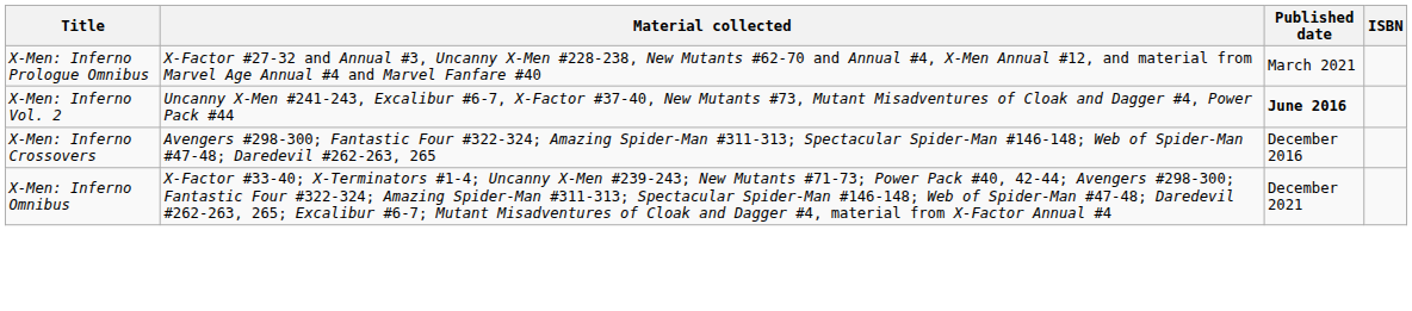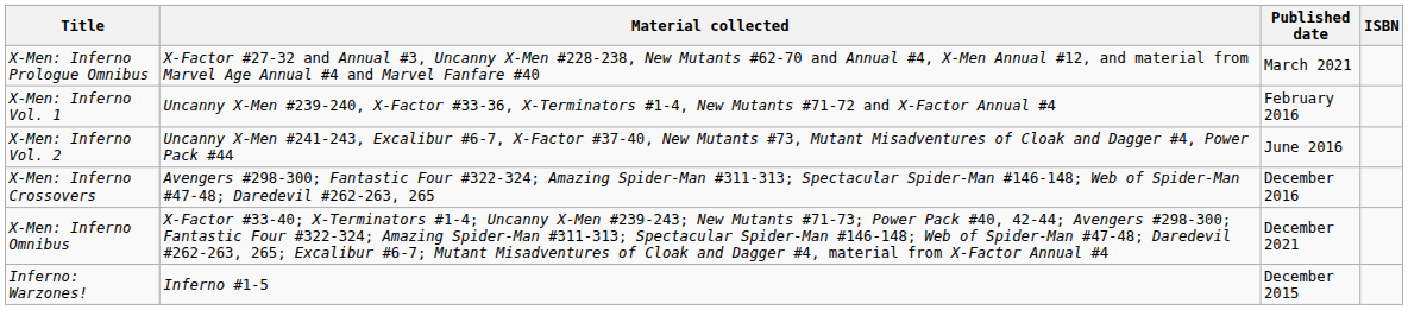+ row: X-Men: Inferno Vol. 1 | Uncanny X-Men #239-240, X-Factor #33-36, X-Terminators #1-4, New Mutants #71-72 and X-Factor Annual #4 | February 2016
X-Men: Inferno Vol. 2 | Published date: bold -> normal
+ row: Inferno: Warzones! | Inferno #1-5 | December 2015
